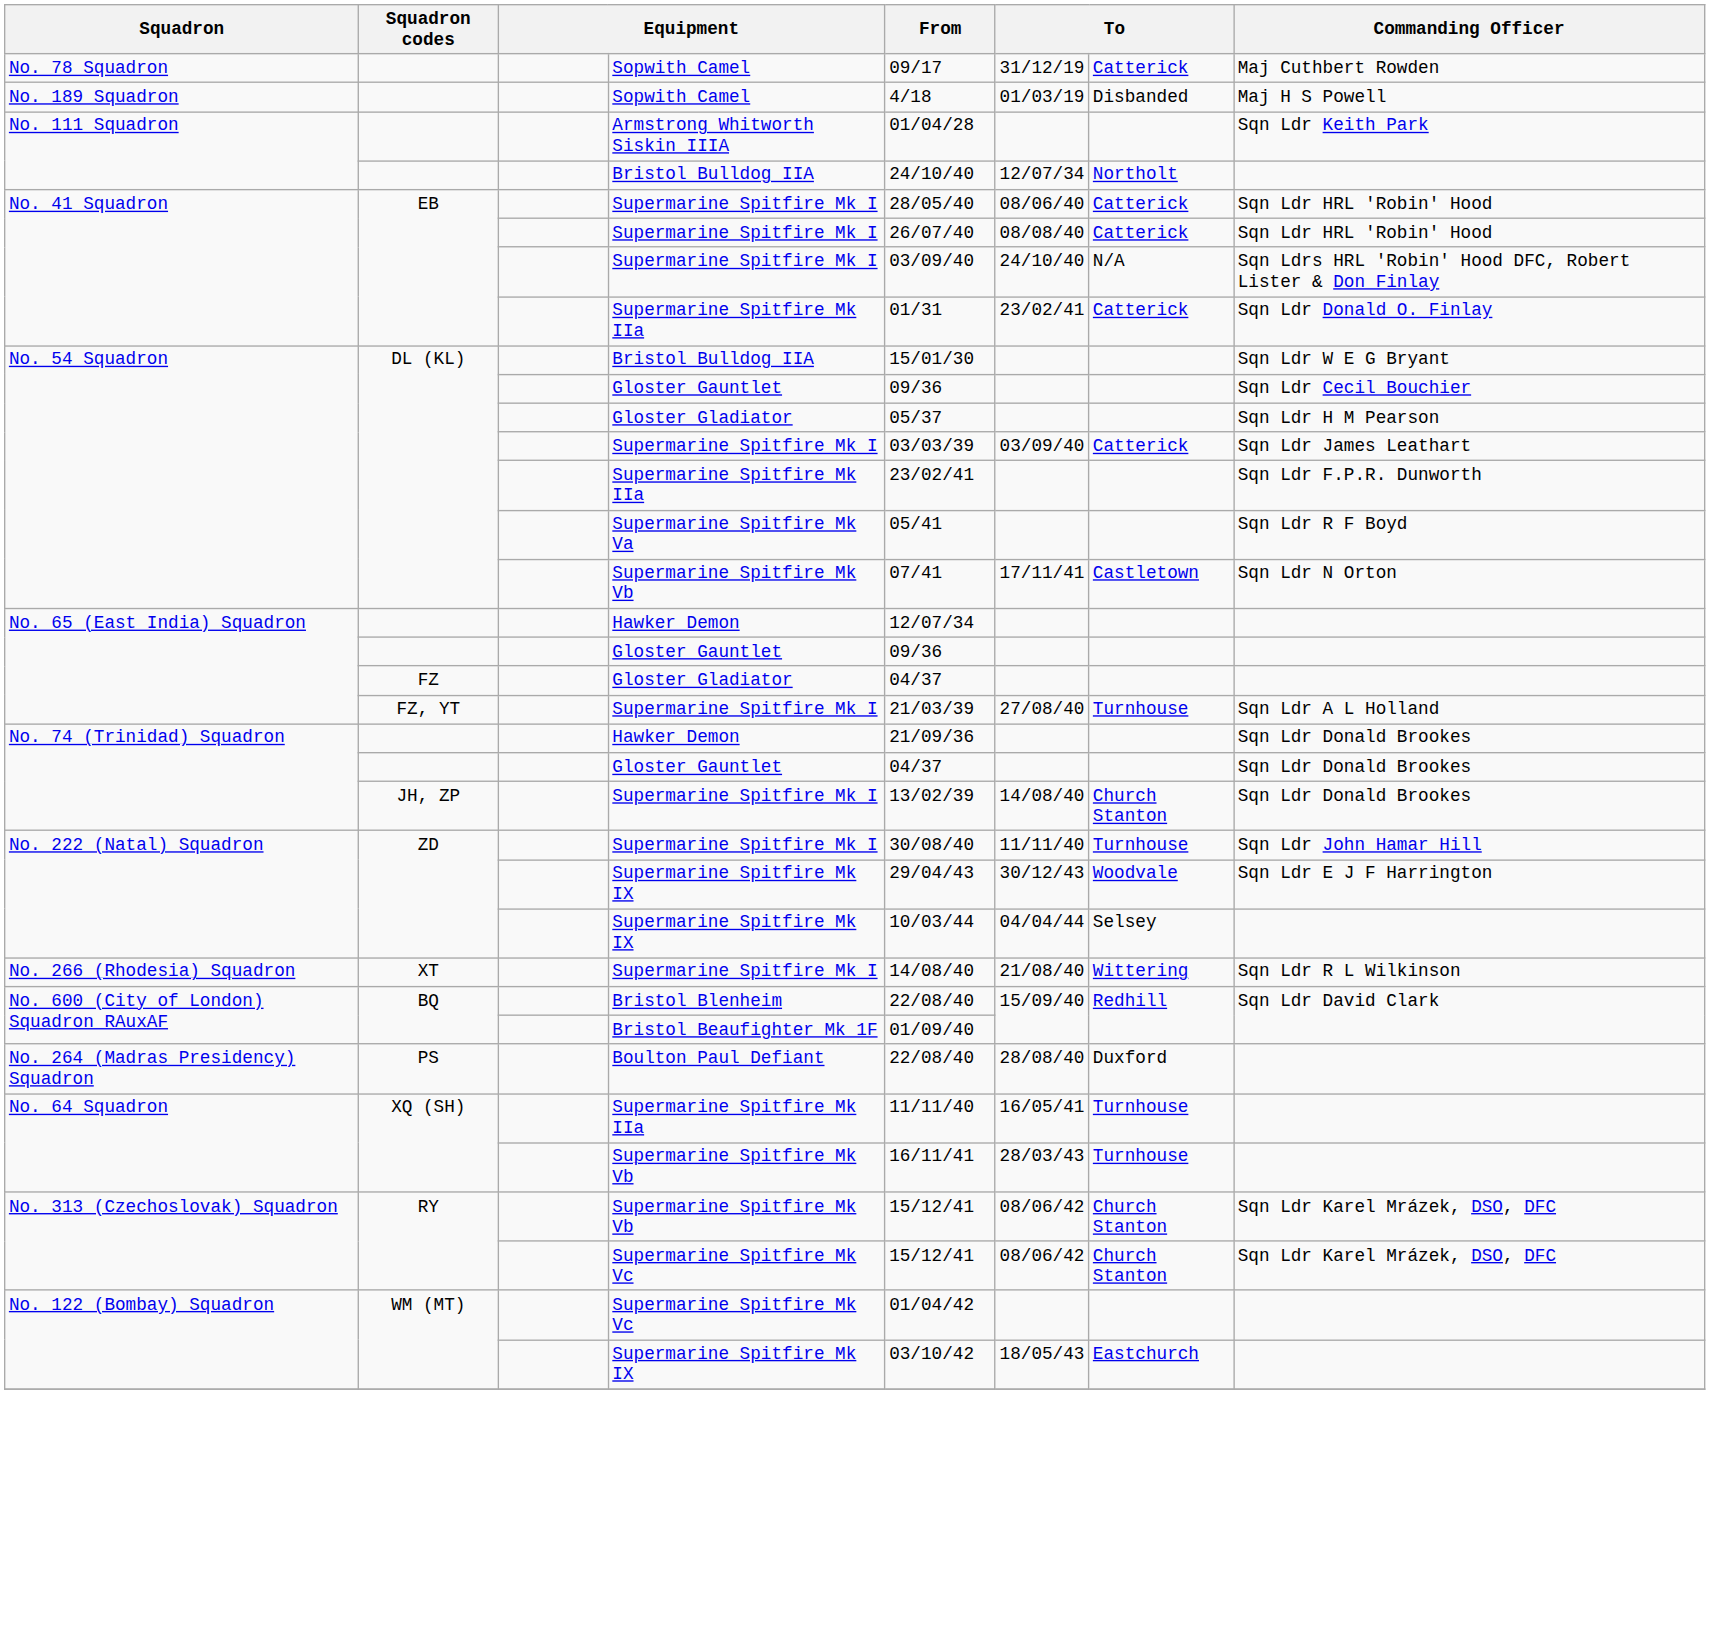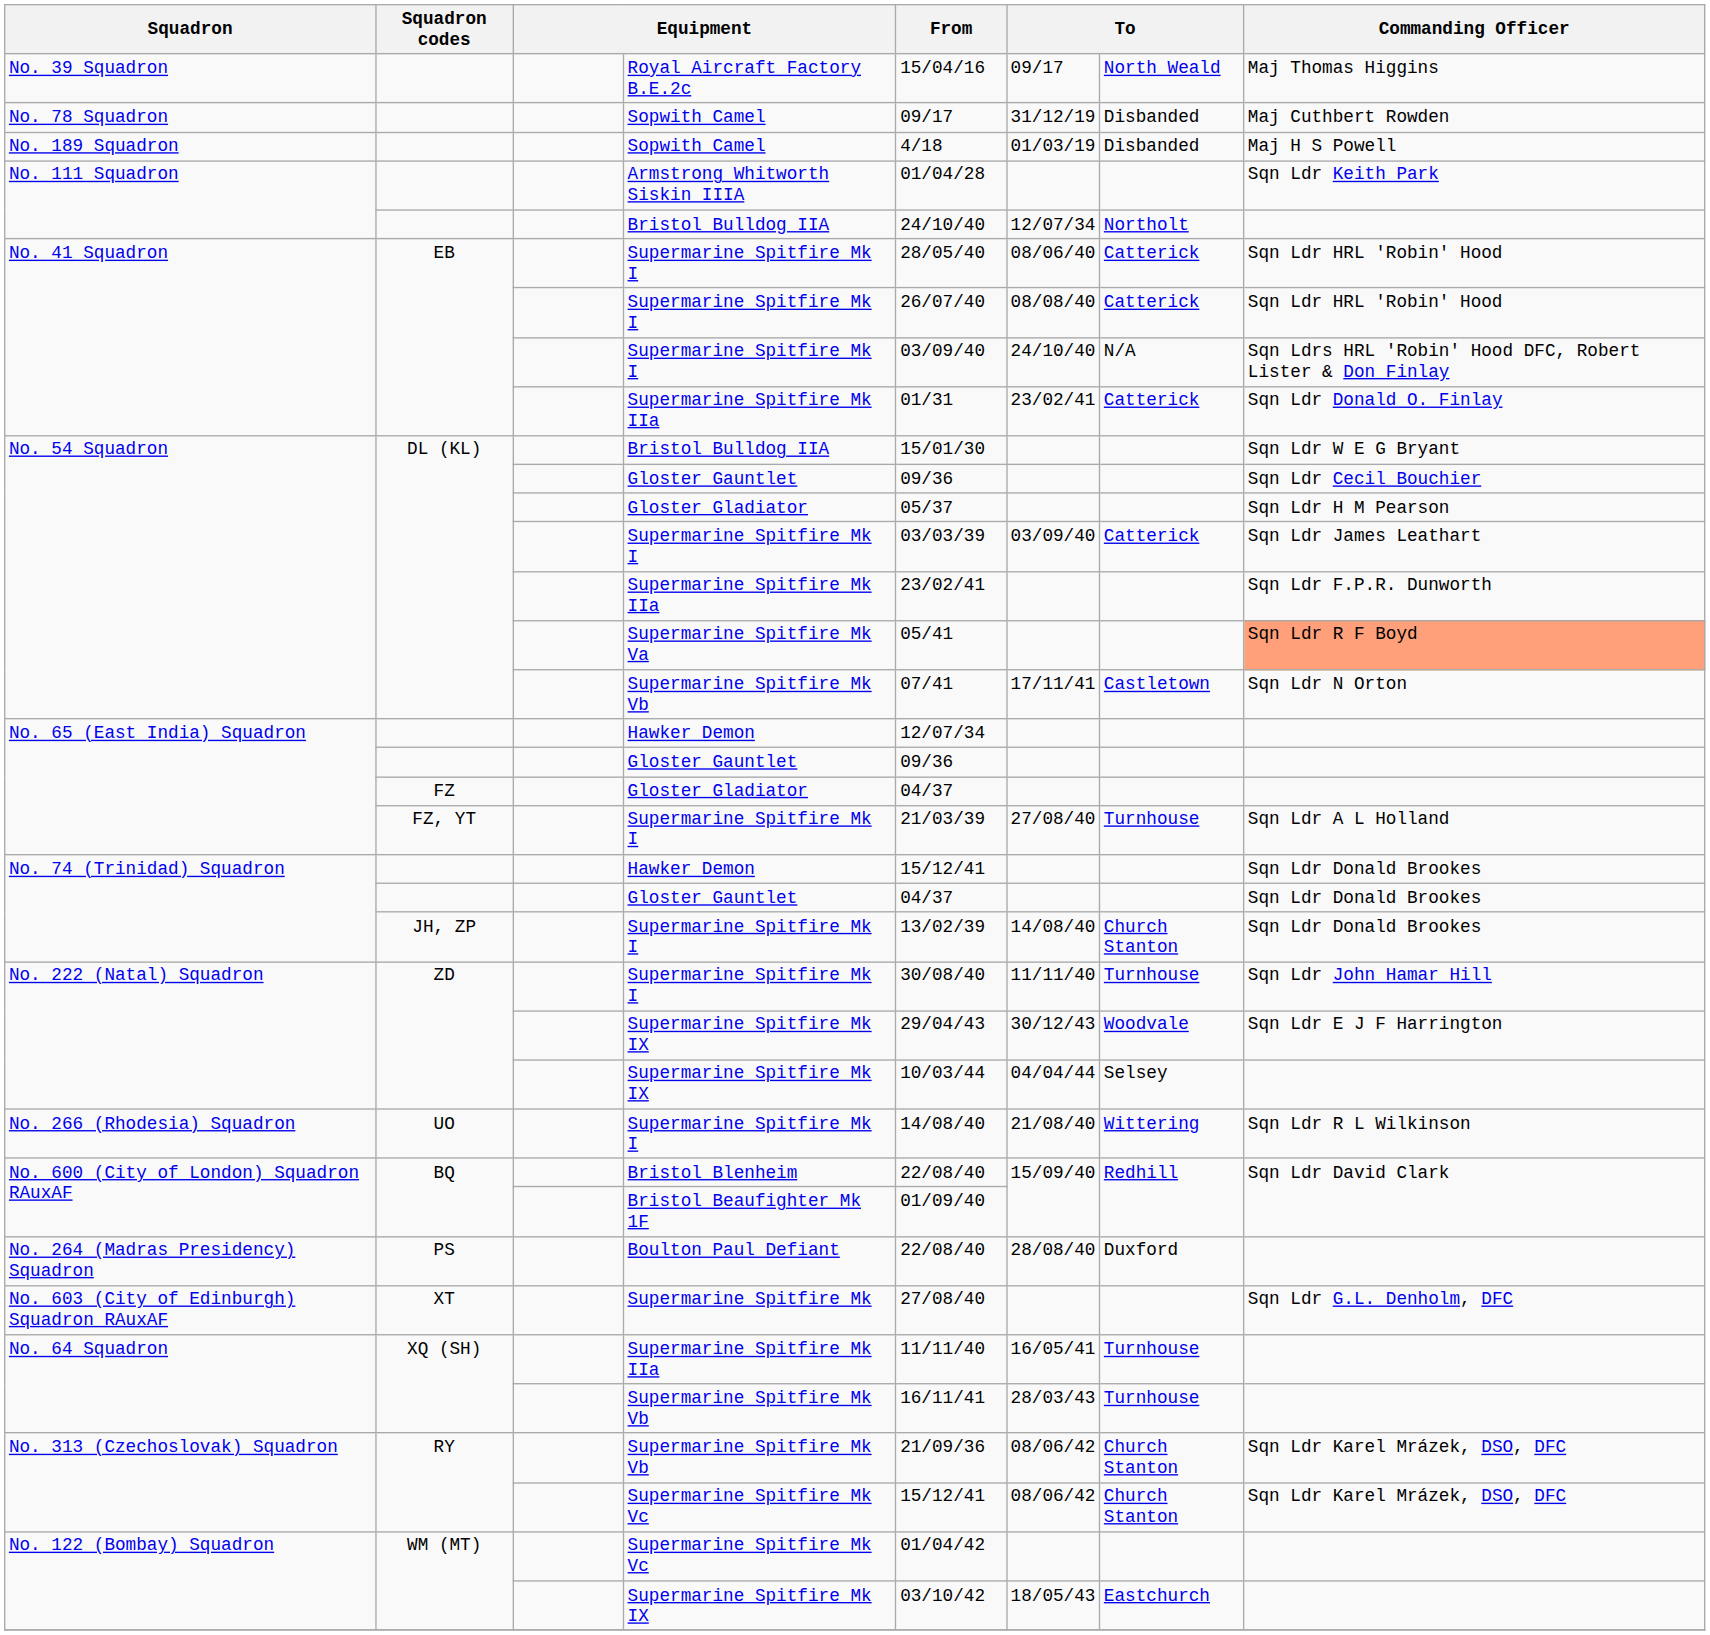+ row: No. 39 Squadron | Royal Aircraft Factory B.E.2c | 15/04/16 | 09/17 | North Weald | Maj Thomas Higgins
No. 78 Squadron / Sopwith Camel | column 7: Catterick -> Disbanded
Supermarine Spitfire Mk Va | Commanding Officer: no background -> lightsalmon background
No. 74 (Trinidad) Squadron / Hawker Demon | From: 21/09/36 -> 15/12/41
No. 266 (Rhodesia) Squadron / Supermarine Spitfire Mk I | Squadron codes: XT -> UO
+ row: No. 603 (City of Edinburgh) Squadron RAuxAF | XT | Supermarine Spitfire Mk | 27/08/40 | Sqn Ldr G.L. Denholm, DFC
No. 313 (Czechoslovak) Squadron / Supermarine Spitfire Mk Vb | From: 15/12/41 -> 21/09/36
